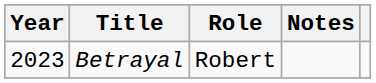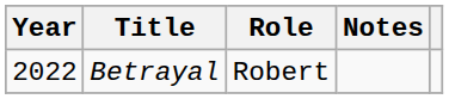Betrayal | Year: 2023 -> 2022
